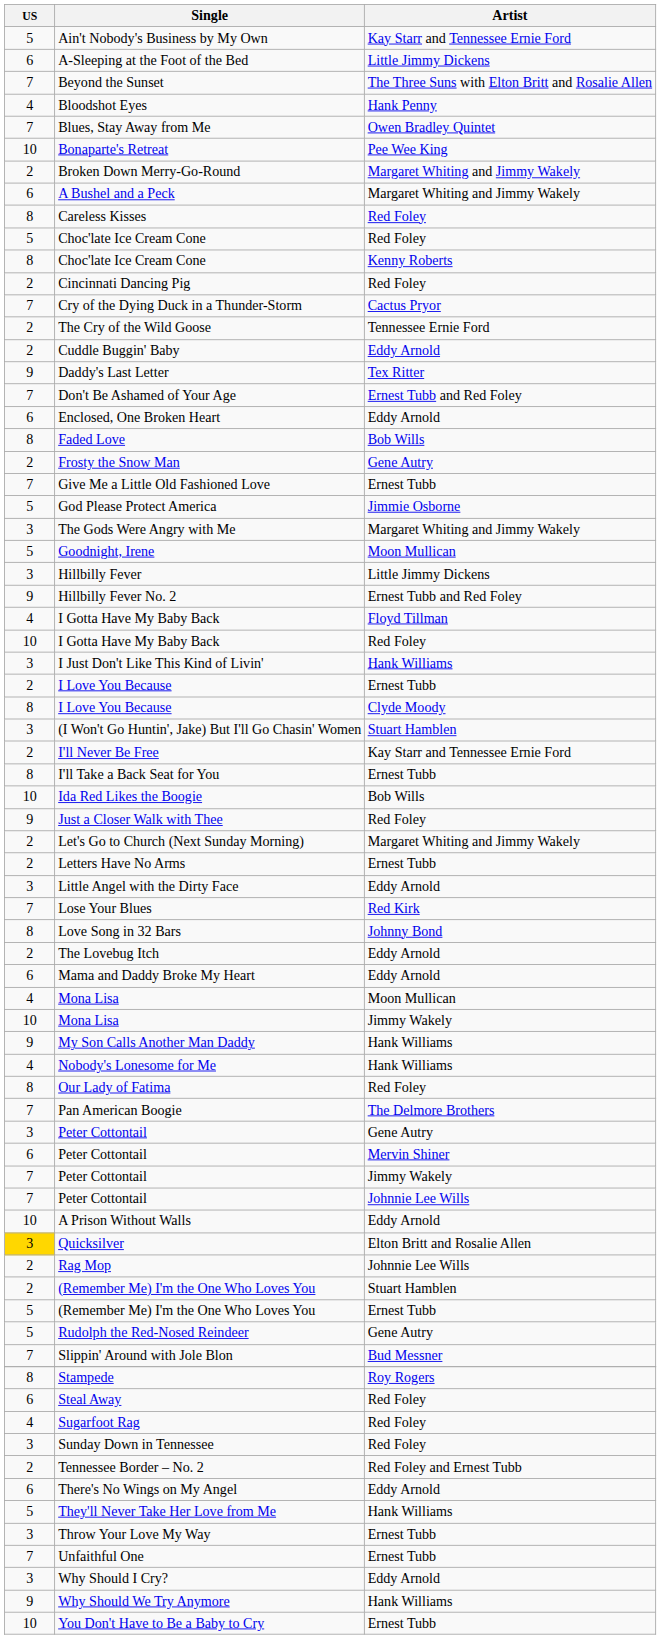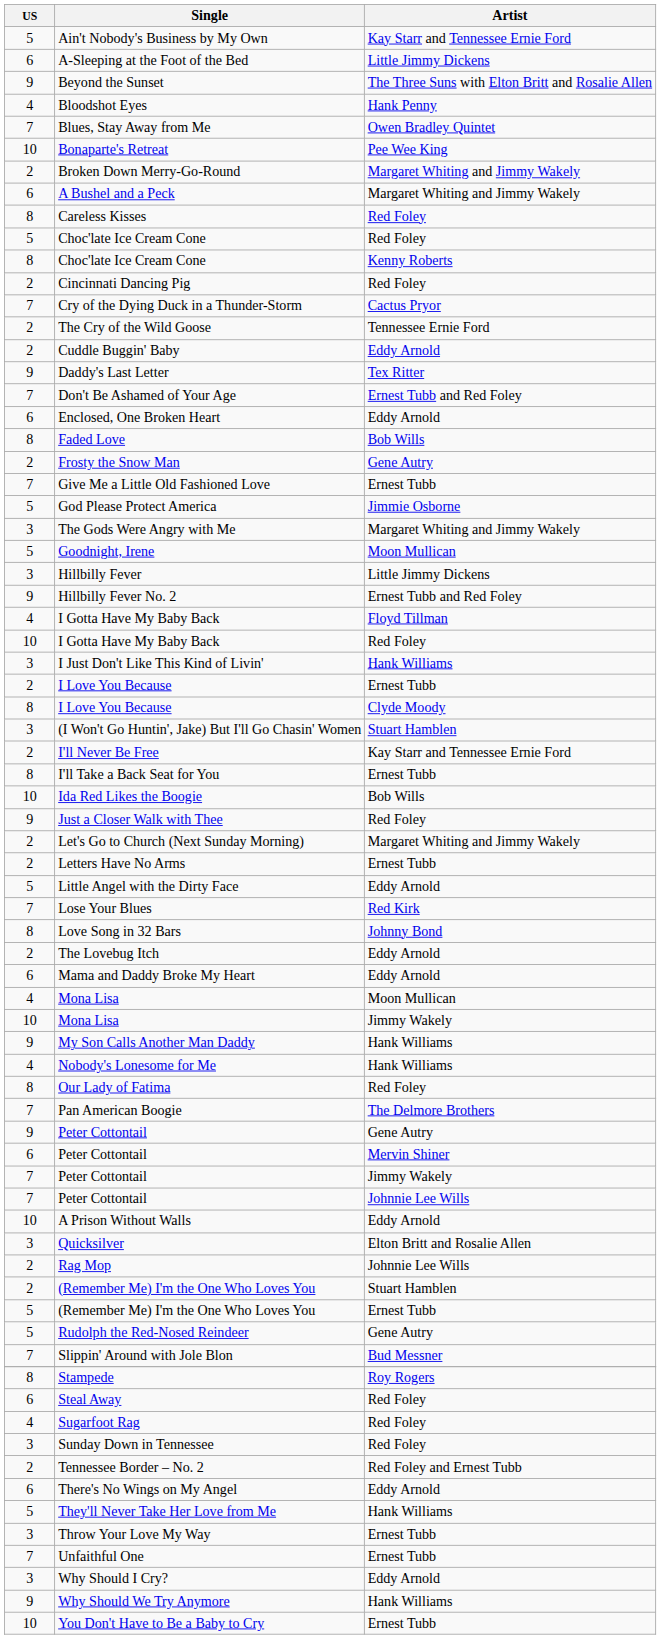Beyond the Sunset | US: 7 -> 9
Little Angel with the Dirty Face | US: 3 -> 5
Peter Cottontail / Gene Autry | US: 3 -> 9
Quicksilver | US: gold background -> no background
